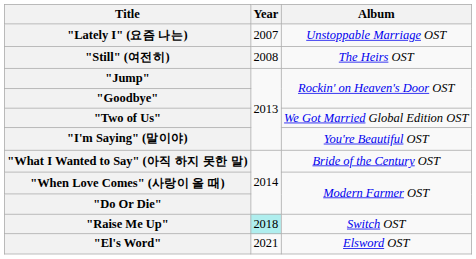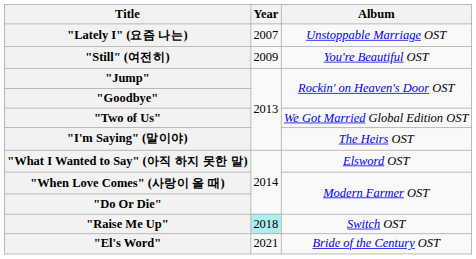"Still" (여전히) | Year: 2008 -> 2009
"Still" (여전히) | Album: The Heirs OST -> You're Beautiful OST
"I'm Saying" (말이야) | Album: You're Beautiful OST -> The Heirs OST
"What I Wanted to Say" (아직 하지 못한 말) | Album: Bride of the Century OST -> Elsword OST
"El's Word" | Album: Elsword OST -> Bride of the Century OST
